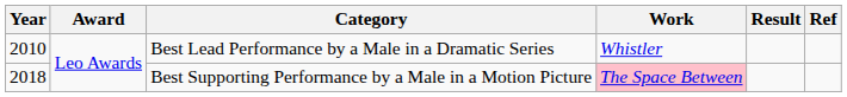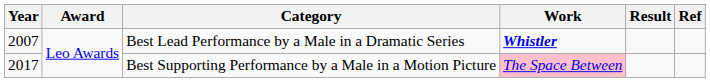Best Lead Performance by a Male in a Dramatic Series | Year: 2010 -> 2007
Best Lead Performance by a Male in a Dramatic Series | Work: normal -> bold
Best Supporting Performance by a Male in a Motion Picture | Year: 2018 -> 2017
